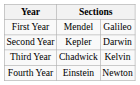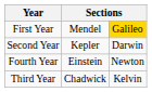First Year | column 3: no background -> gold background
rows swapped: Third Year <-> Fourth Year
